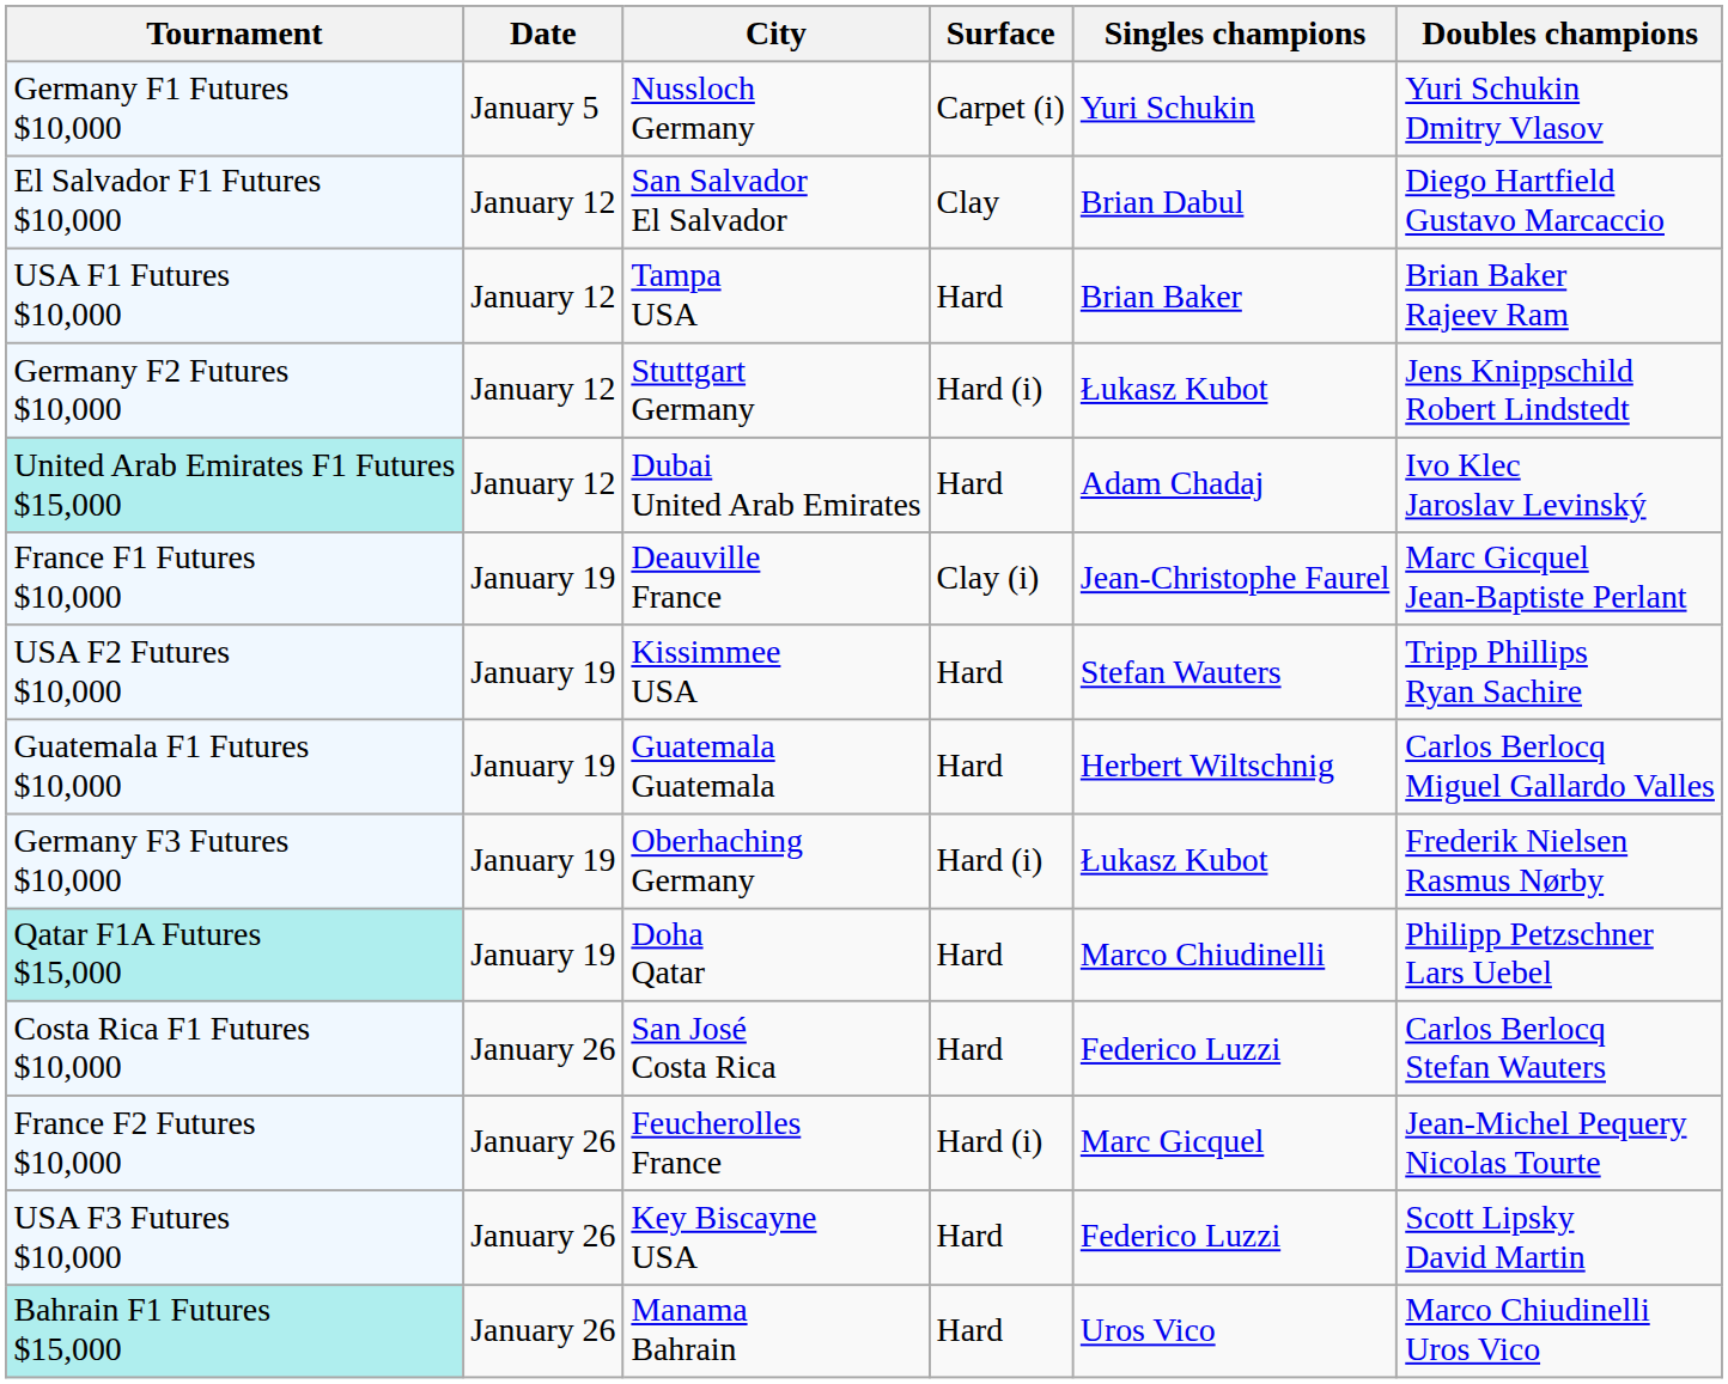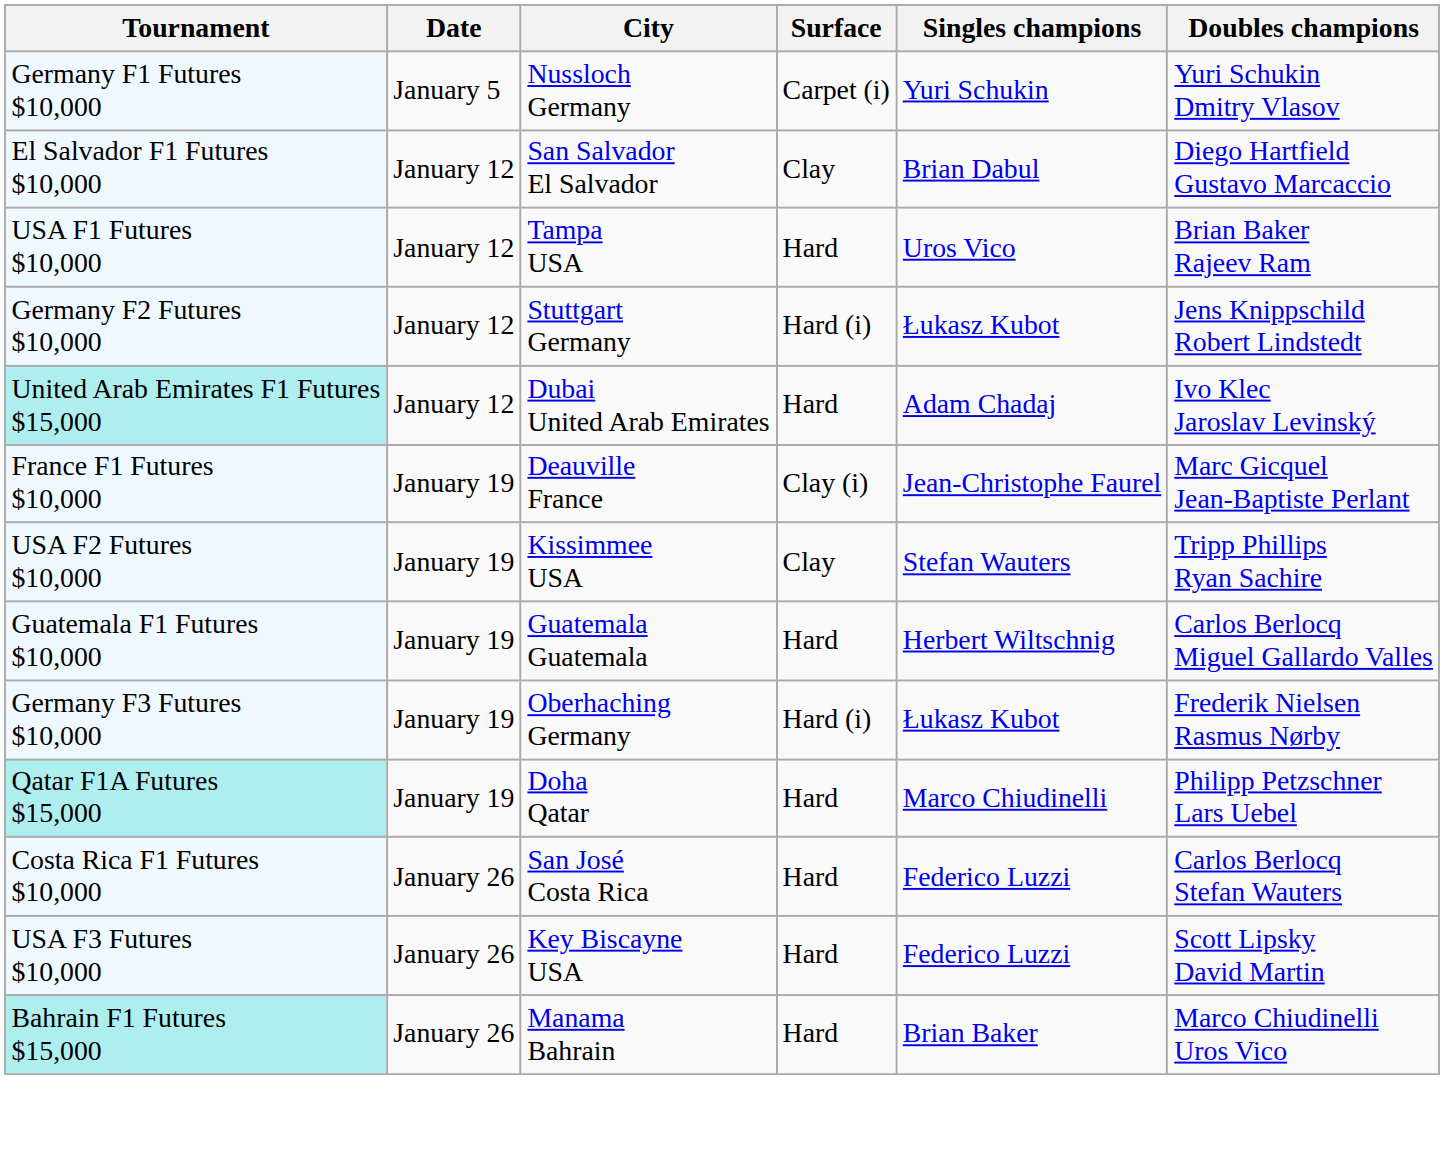USA F1 Futures $10,000 | Singles champions: Brian Baker -> Uros Vico
USA F2 Futures $10,000 | Surface: Hard -> Clay
- row: France F2 Futures $10,000 | January 26 | Feucherolles France | Hard (i) | Marc Gicquel | Jean-Michel Pequery Nicolas Tourte
Bahrain F1 Futures $15,000 | Singles champions: Uros Vico -> Brian Baker
